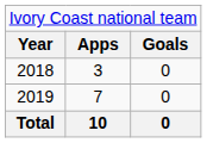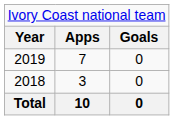rows swapped: 2018 <-> 2019
